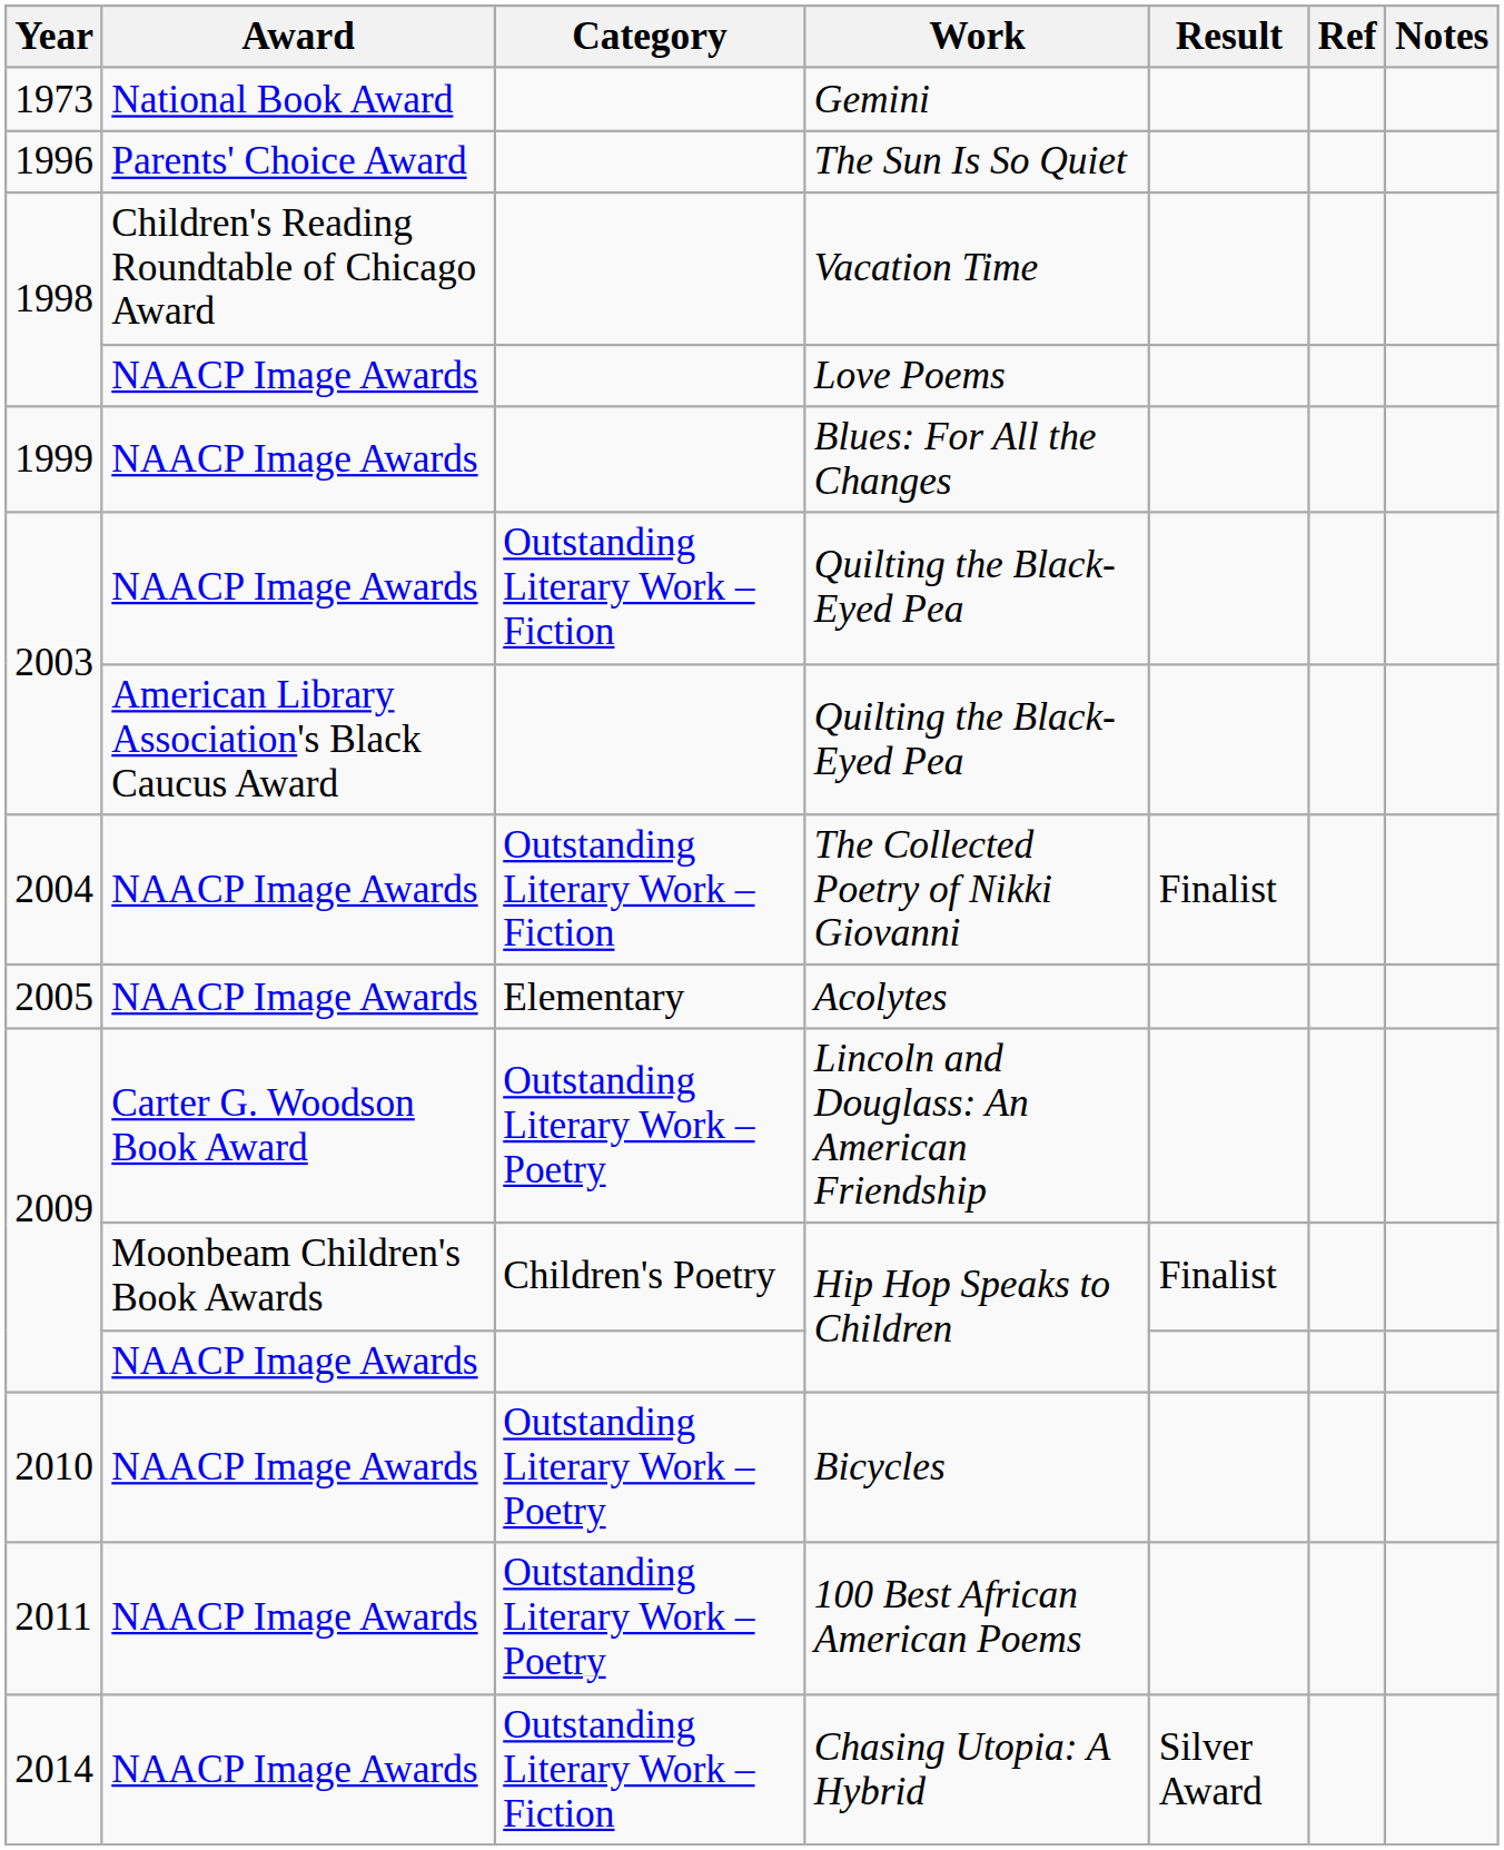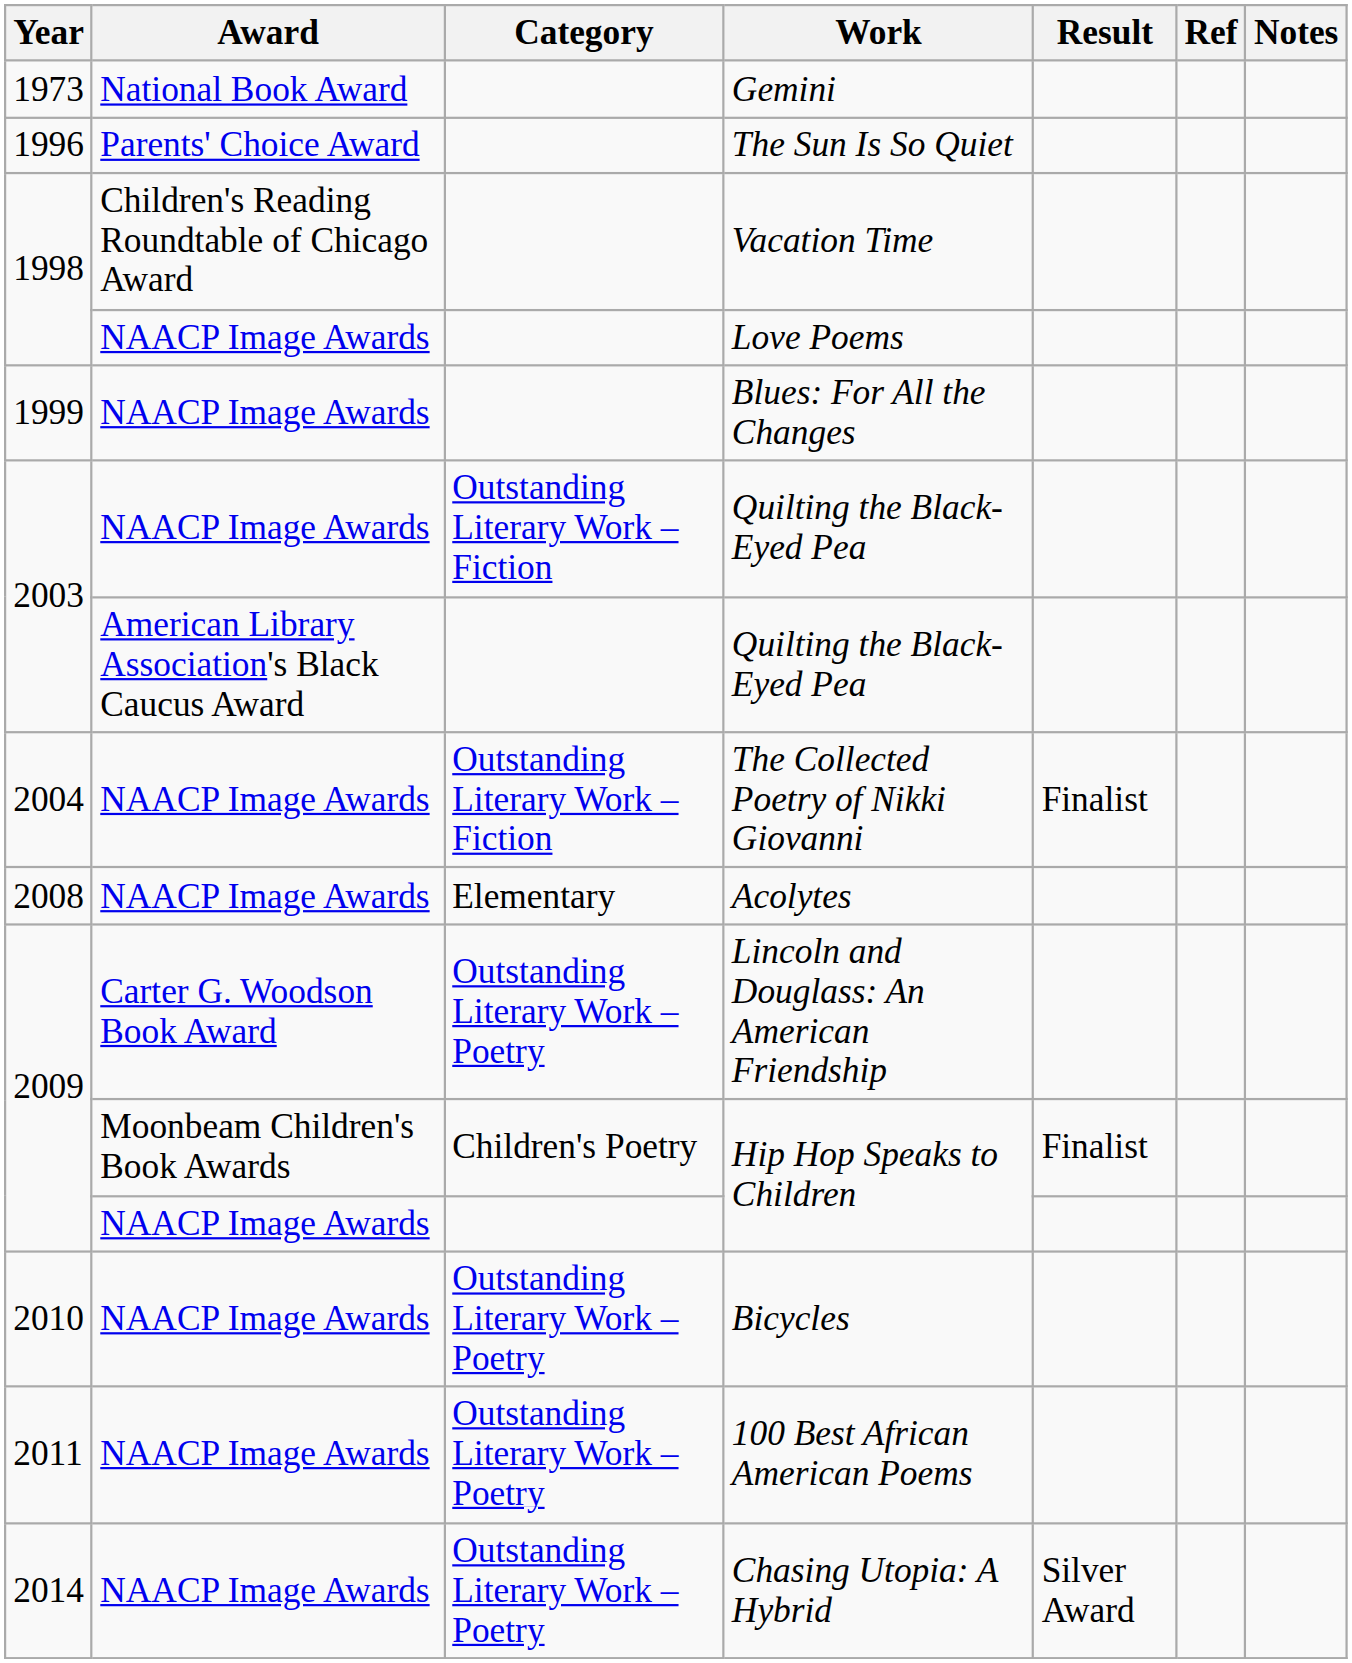Acolytes | Year: 2005 -> 2008
Chasing Utopia: A Hybrid | Category: Outstanding Literary Work – Fiction -> Outstanding Literary Work – Poetry
